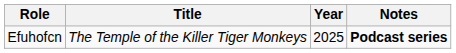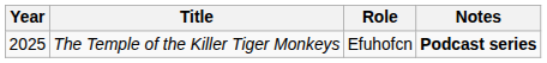columns swapped: Year <-> Role
